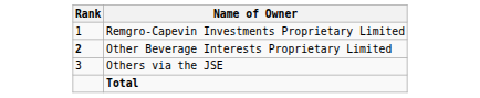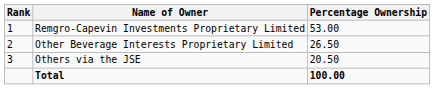+ column: Percentage Ownership | 53.00 | 26.50 | 20.50 | 100.00
Other Beverage Interests Proprietary Limited | Rank: bold -> normal
